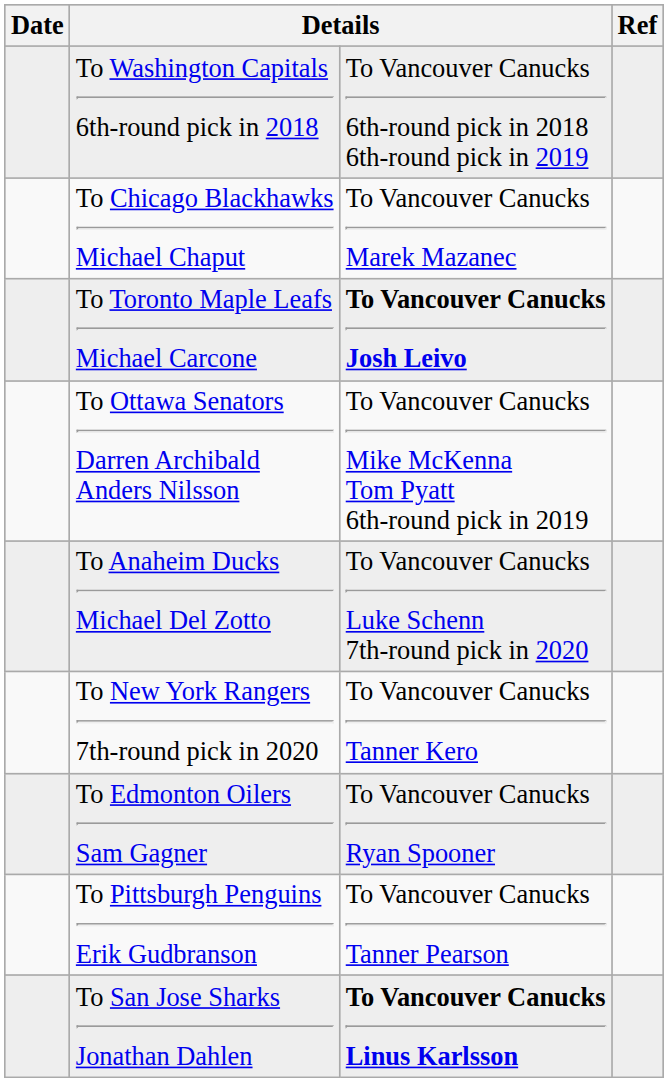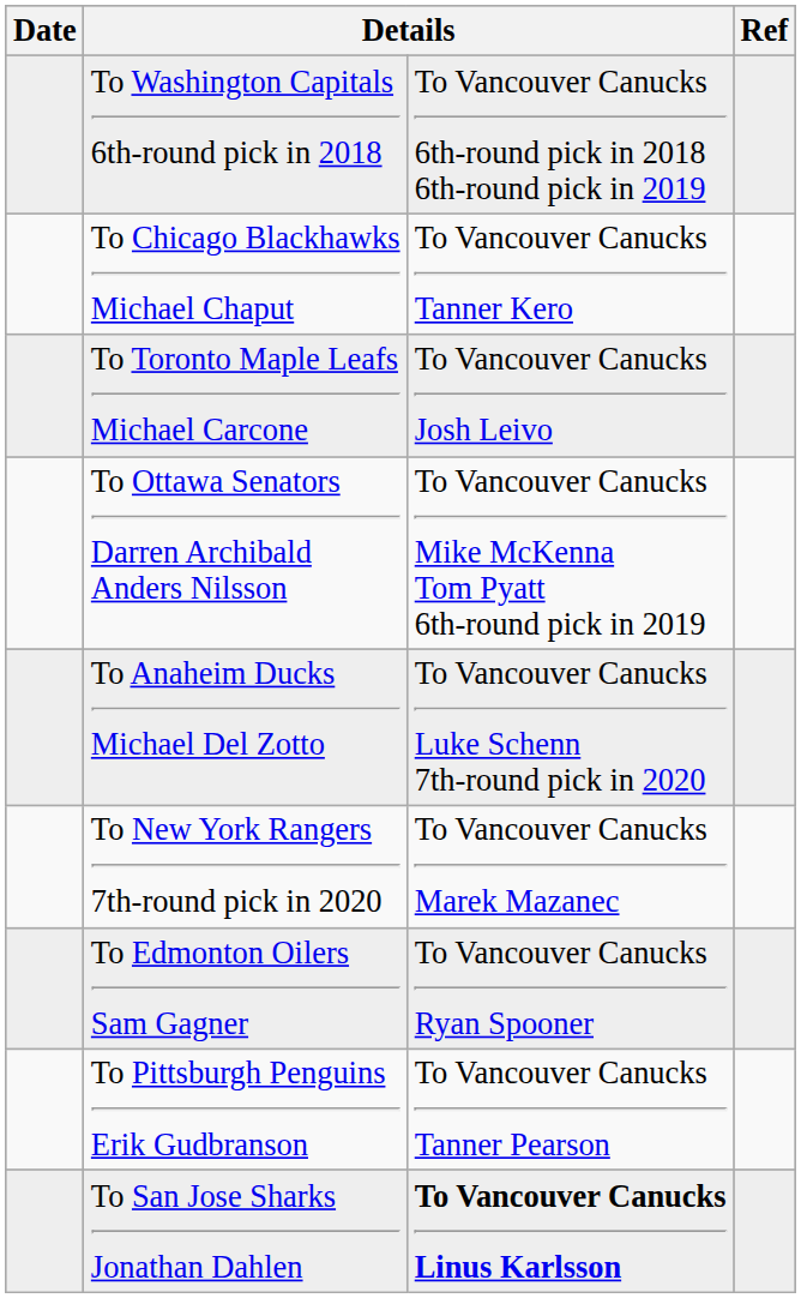To Chicago Blackhawks Michael Chaput | column 3: To Vancouver Canucks Marek Mazanec -> To Vancouver Canucks Tanner Kero
To Toronto Maple Leafs Michael Carcone | column 3: bold -> normal
To New York Rangers 7th-round pick in 2020 | column 3: To Vancouver Canucks Tanner Kero -> To Vancouver Canucks Marek Mazanec
